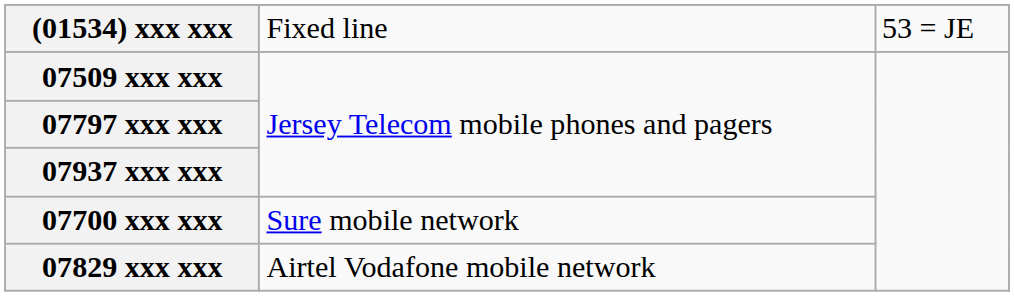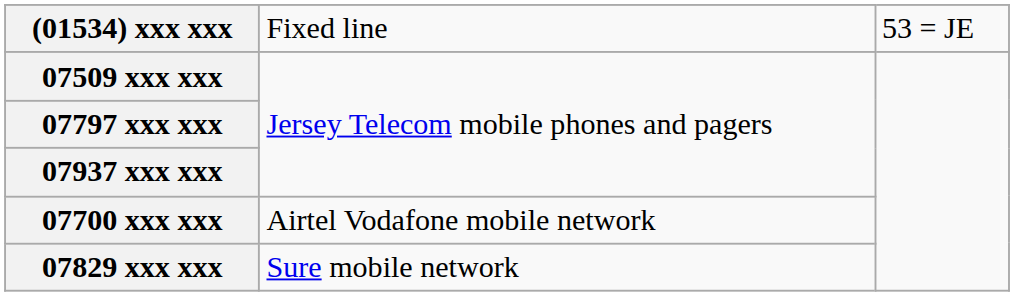07700 xxx xxx | column 2: Sure mobile network -> Airtel Vodafone mobile network
07829 xxx xxx | column 2: Airtel Vodafone mobile network -> Sure mobile network
